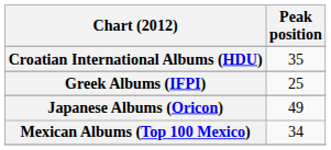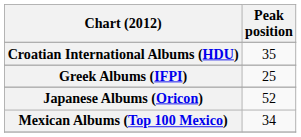Japanese Albums (Oricon) | Peak position: 49 -> 52
